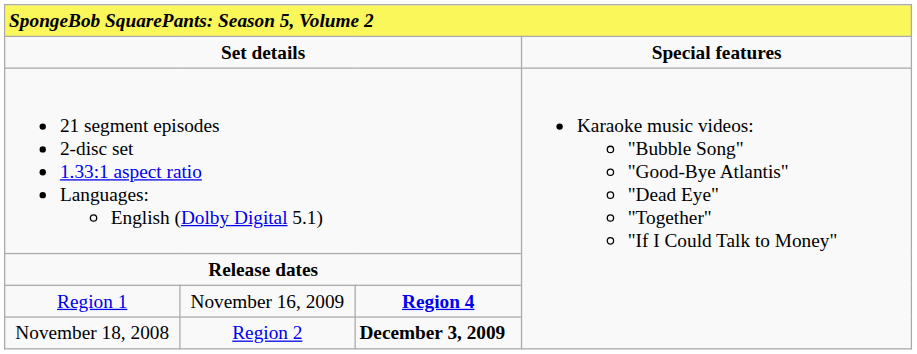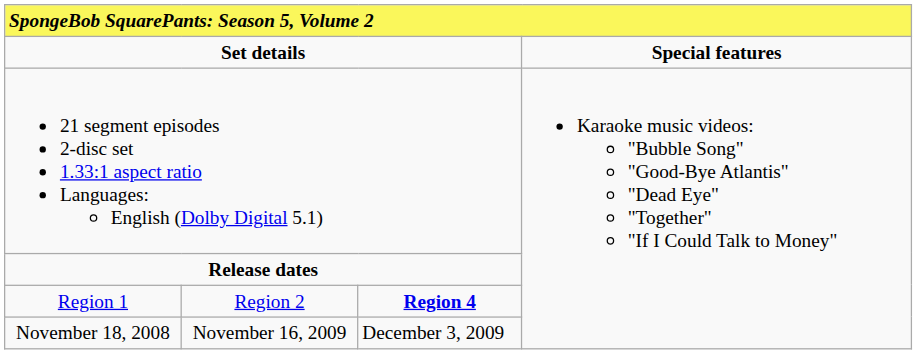Region 1 | column 2: November 16, 2009 -> Region 2
November 18, 2008 | column 2: Region 2 -> November 16, 2009
November 18, 2008 | column 3: bold -> normal
